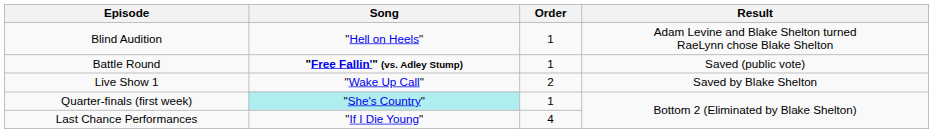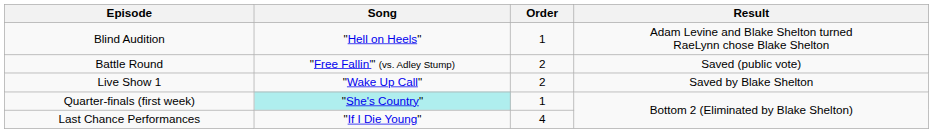Battle Round | Song: bold -> normal
Battle Round | Order: 1 -> 2
